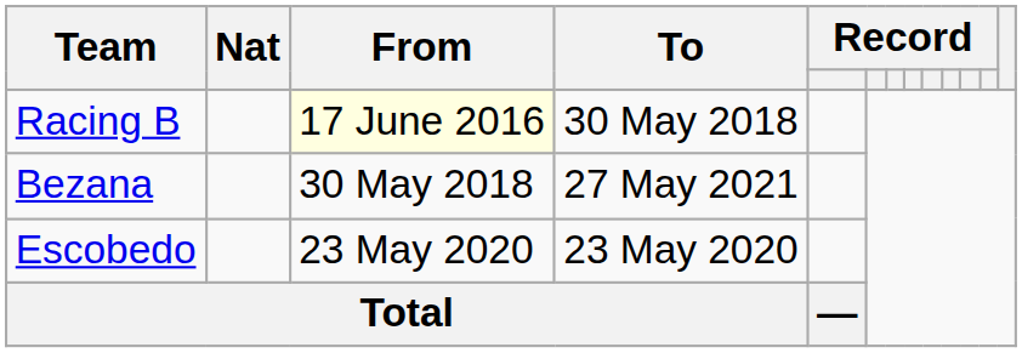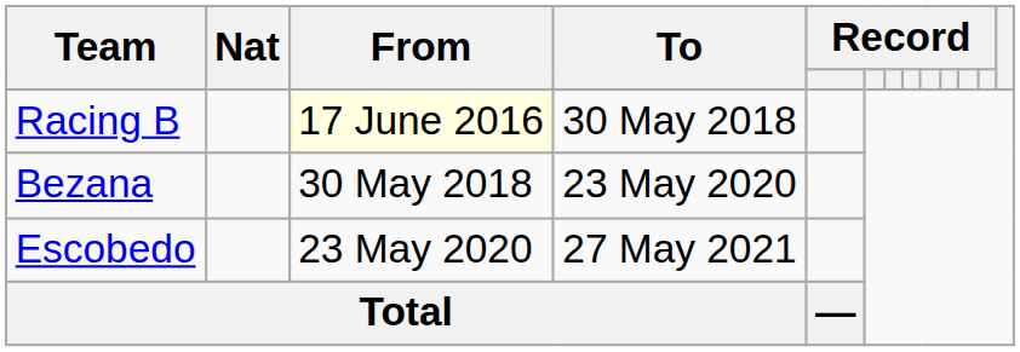Bezana | To: 27 May 2021 -> 23 May 2020
Escobedo | To: 23 May 2020 -> 27 May 2021
